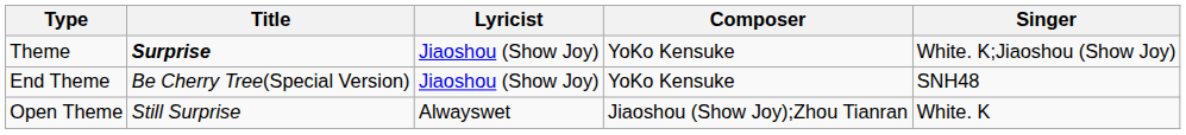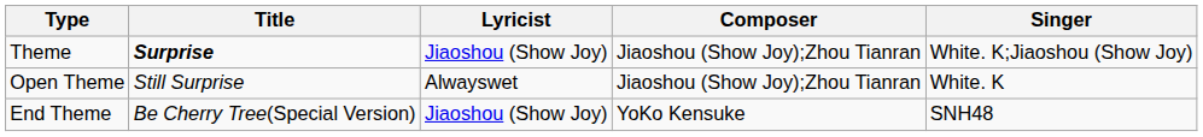Theme | Composer: YoKo Kensuke -> Jiaoshou (Show Joy);Zhou Tianran
rows swapped: Open Theme <-> End Theme
